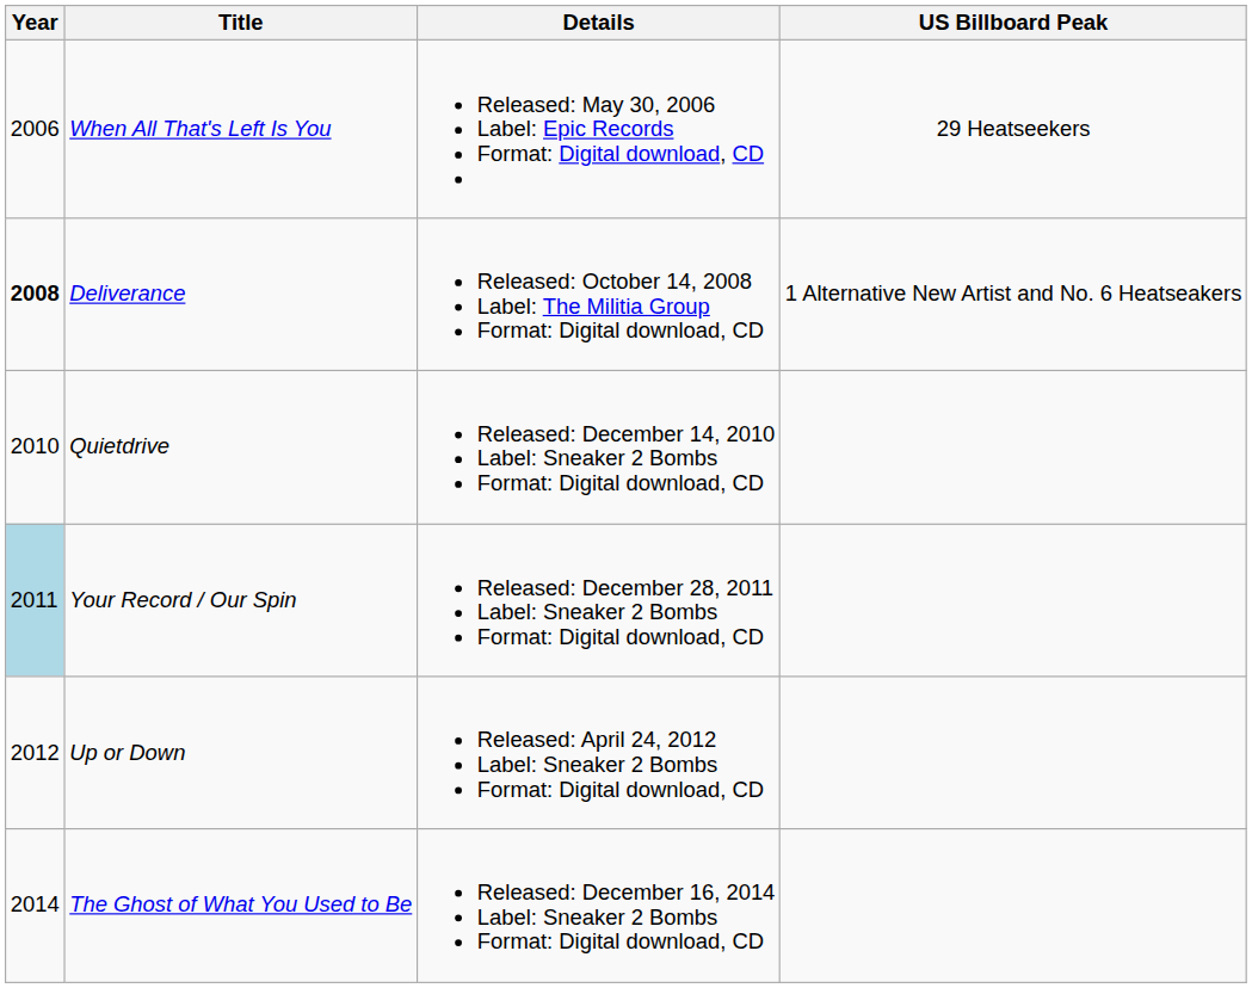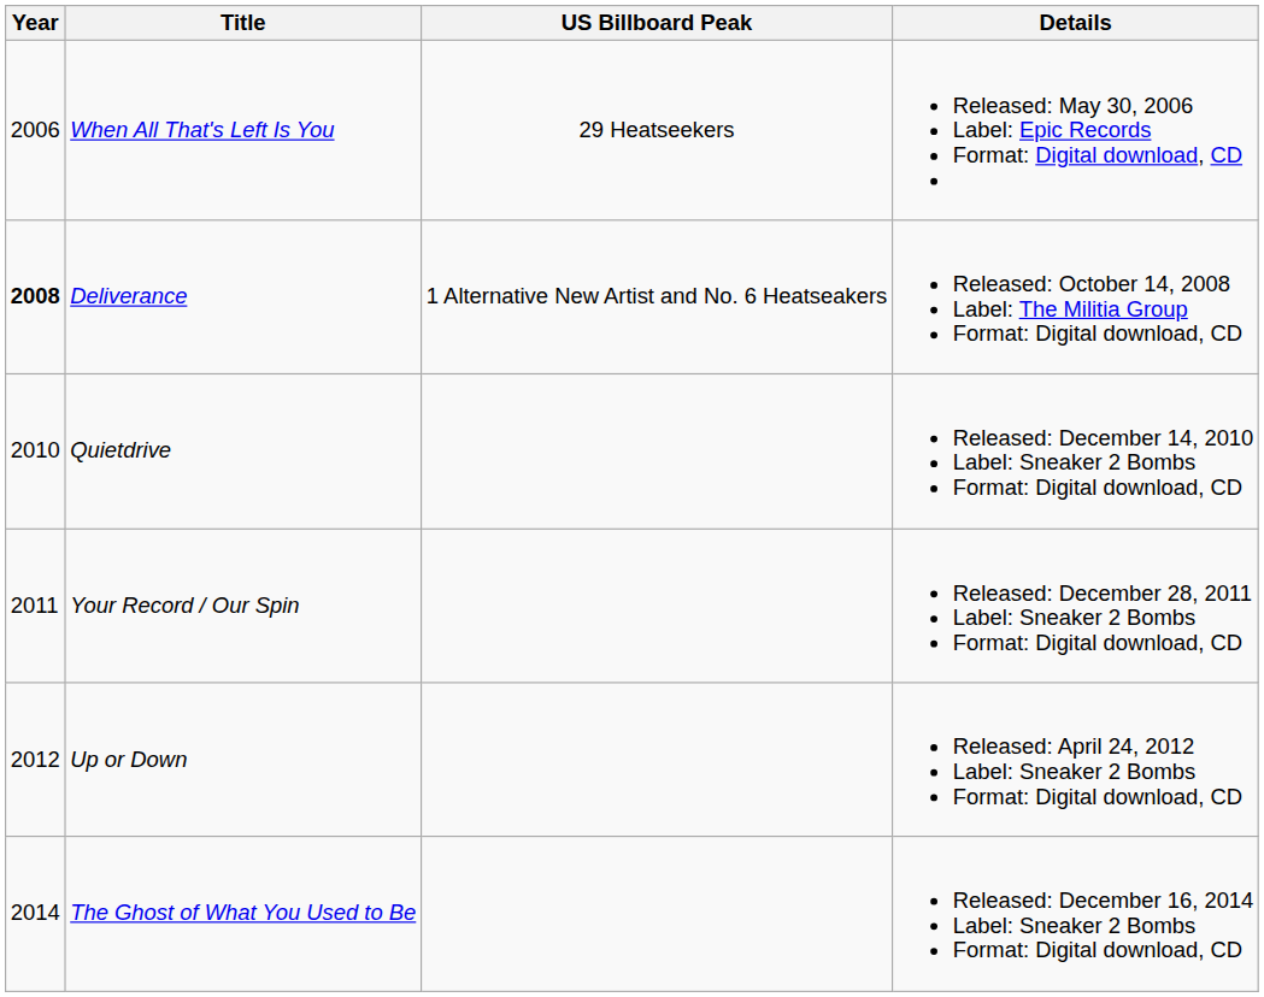columns swapped: Details <-> US Billboard Peak
Your Record / Our Spin | Year: lightblue background -> no background
